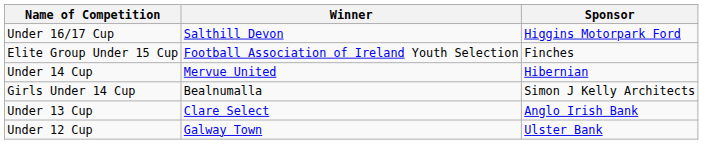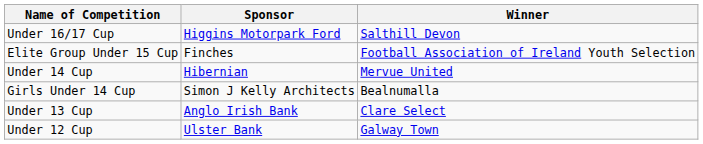columns swapped: Sponsor <-> Winner
